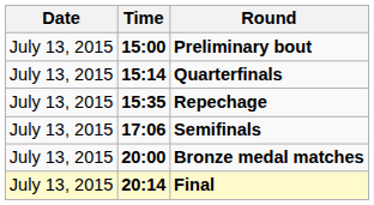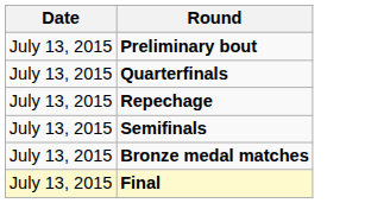- column: Time | 15:00 | 15:14 | 15:35 | 17:06 | 20:00 | 20:14
